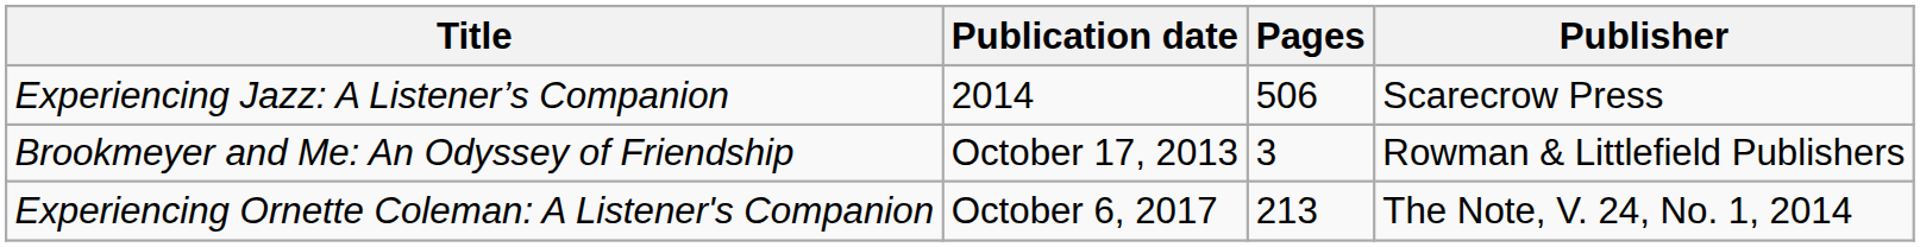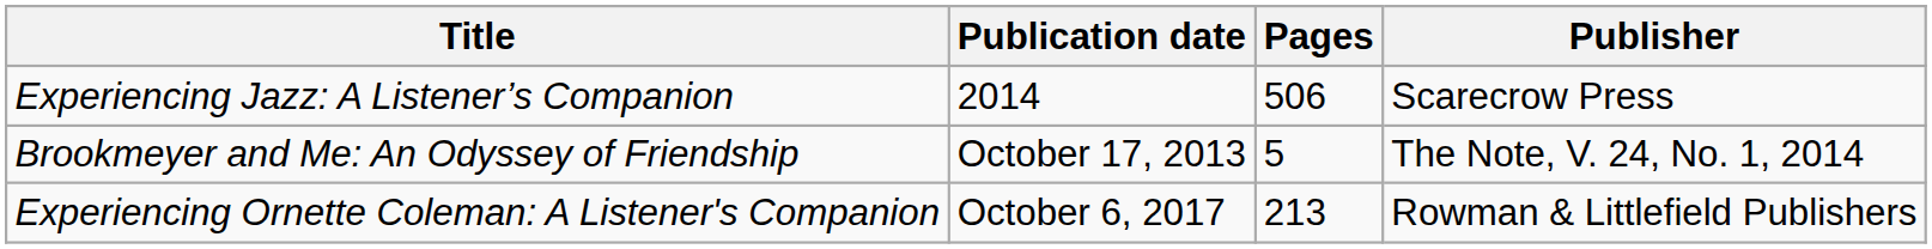Brookmeyer and Me: An Odyssey of Friendship | Pages: 3 -> 5
Brookmeyer and Me: An Odyssey of Friendship | Publisher: Rowman & Littlefield Publishers -> The Note, V. 24, No. 1, 2014
Experiencing Ornette Coleman: A Listener's Companion | Publisher: The Note, V. 24, No. 1, 2014 -> Rowman & Littlefield Publishers
